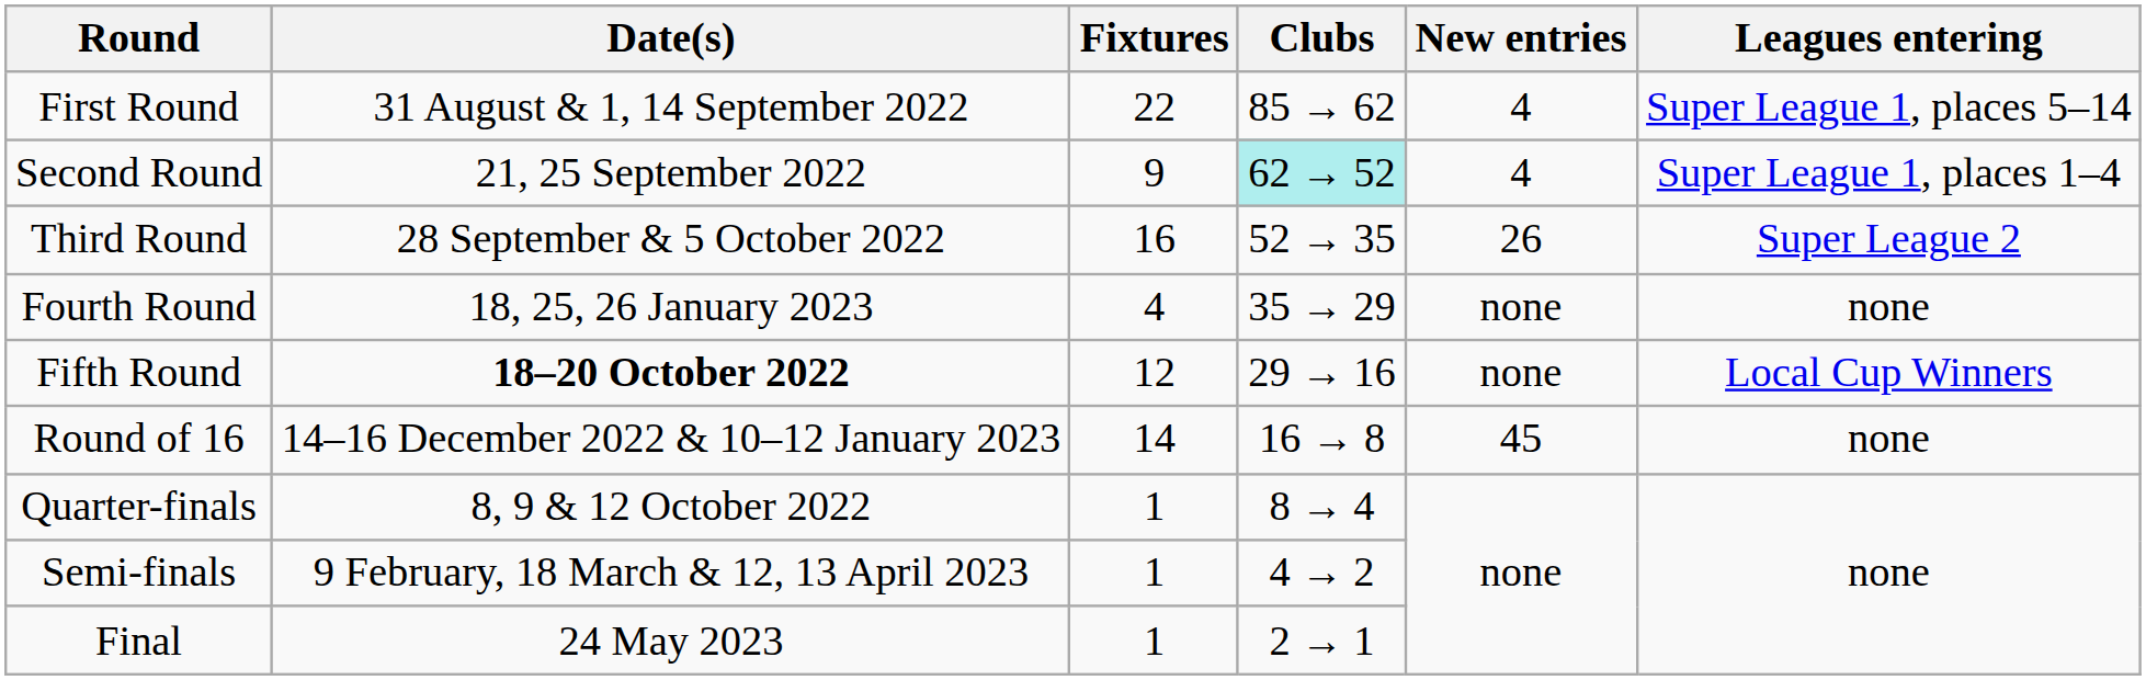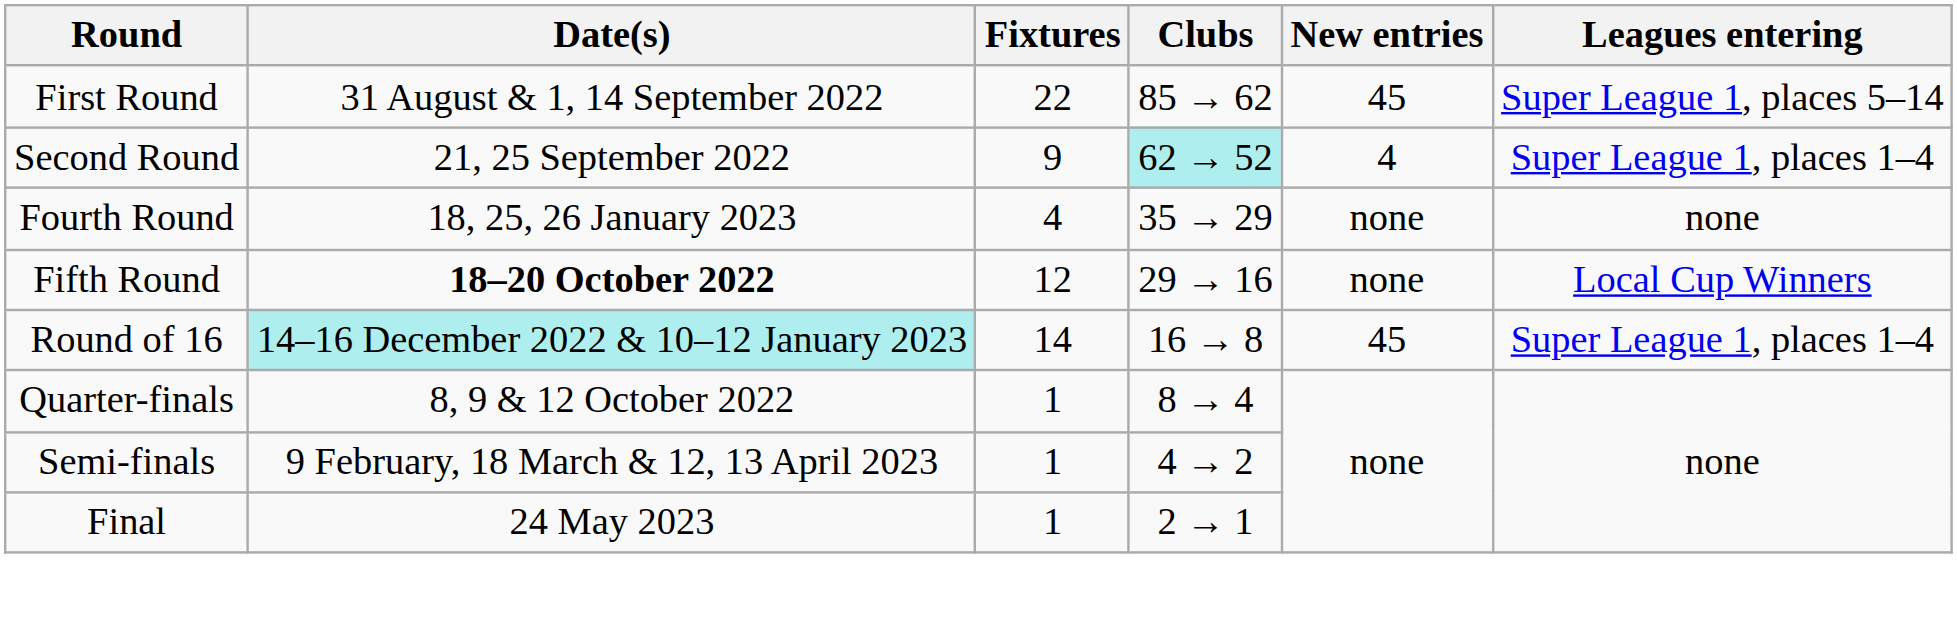First Round | New entries: 4 -> 45
- row: Third Round | 28 September & 5 October 2022 | 16 | 52 → 35 | 26 | Super League 2
Round of 16 | Date(s): no background -> paleturquoise background
Round of 16 | Leagues entering: none -> Super League 1, places 1–4
